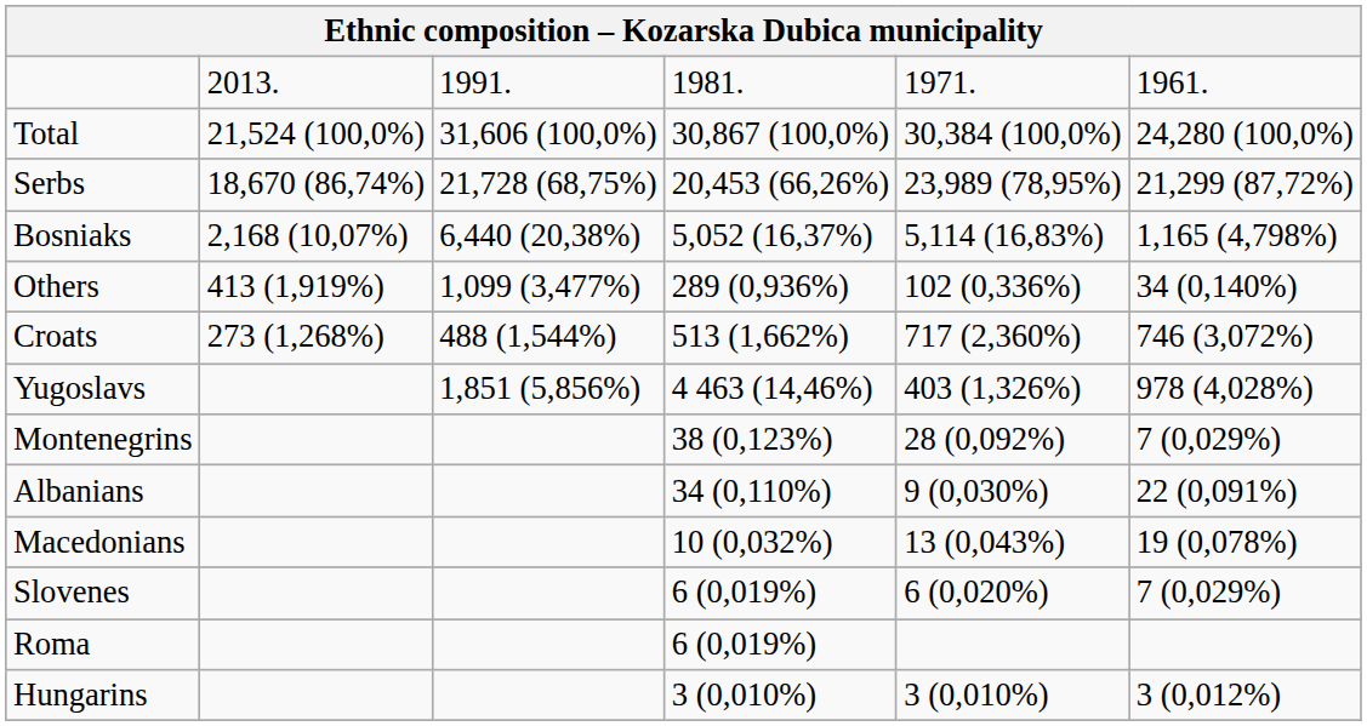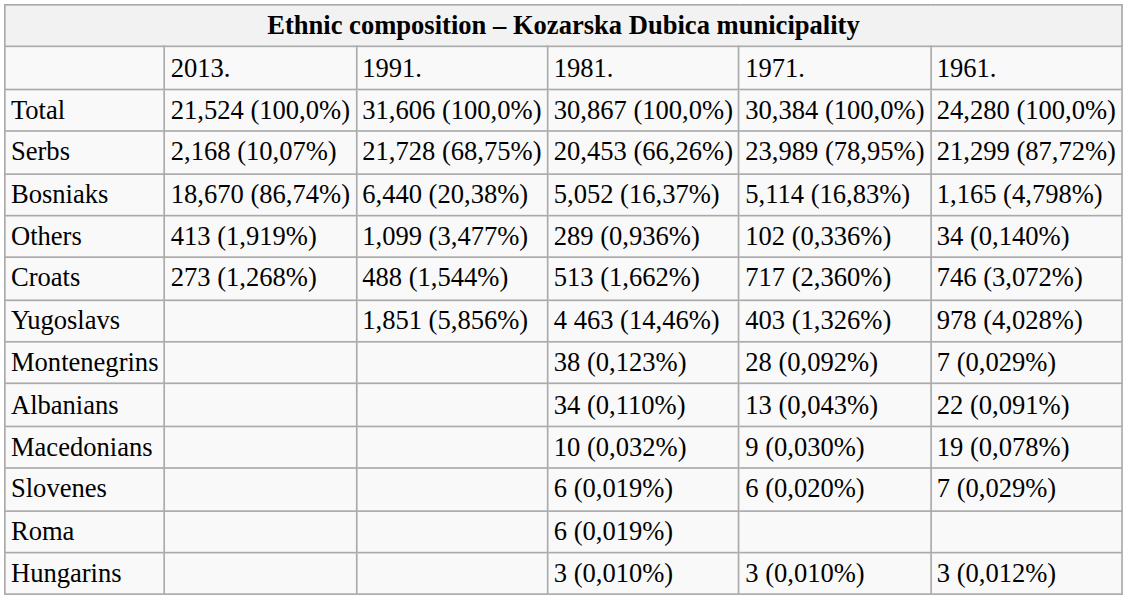Serbs | column 2: 18,670 (86,74%) -> 2,168 (10,07%)
Bosniaks | column 2: 2,168 (10,07%) -> 18,670 (86,74%)
Albanians | column 5: 9 (0,030%) -> 13 (0,043%)
Macedonians | column 5: 13 (0,043%) -> 9 (0,030%)
